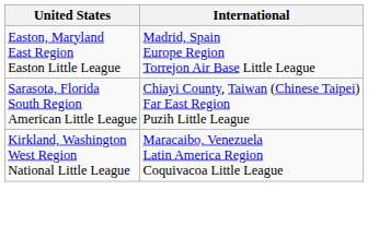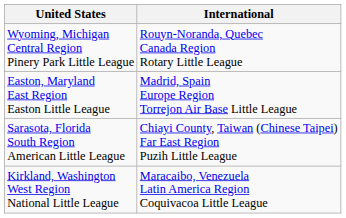+ row: Wyoming, Michigan Central Region Pinery Park Little League | Rouyn-Noranda, Quebec Canada Region Rotary Little League
